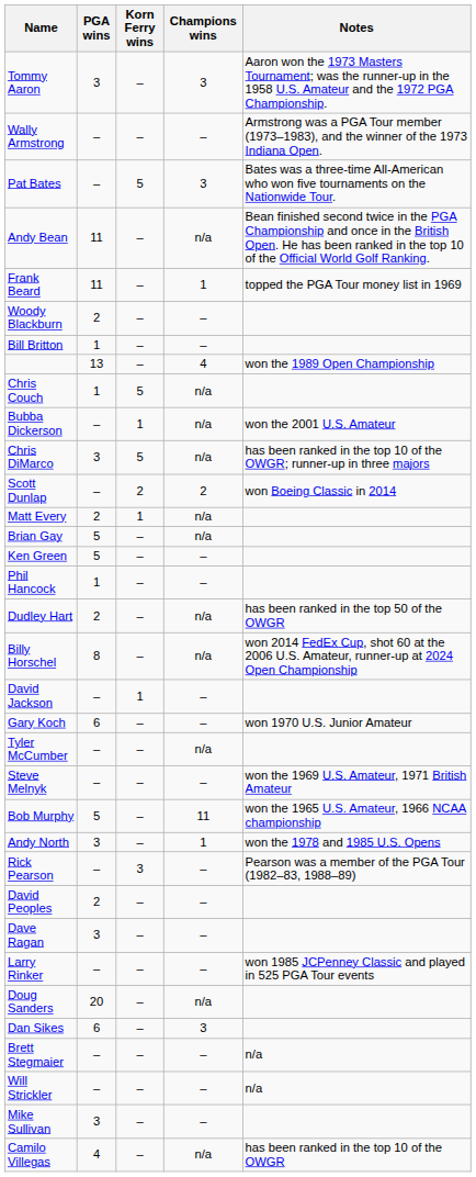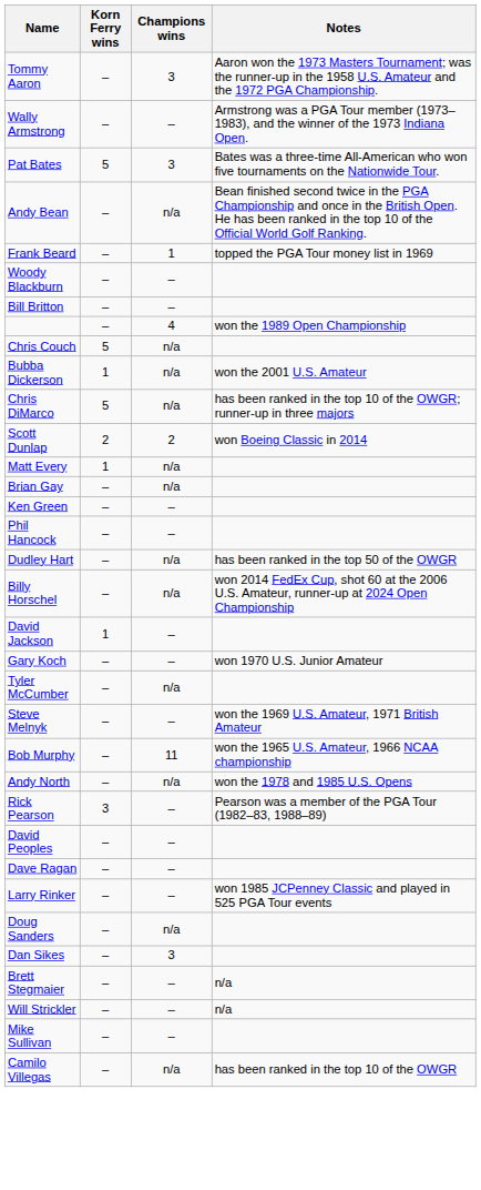- column: PGA wins | 3 | – | – | 11 | 11 | 2 | 1 | 13 | 1 | – | 3 | – | 2 | 5 | 5 | 1 | 2 | 8 | – | 6 | – | – | 5 | 3 | – | 2 | 3 | – | 20 | 6 | – | – | 3 | 4
Andy North | Champions wins: 1 -> n/a
